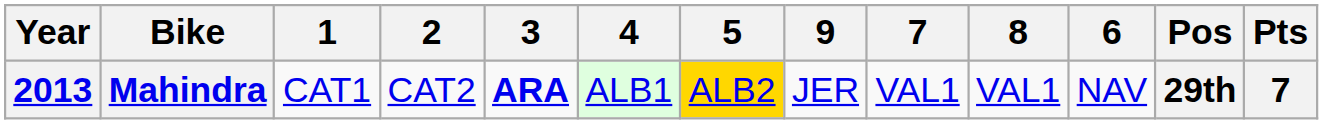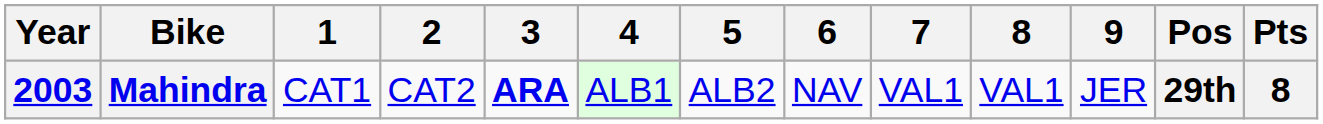columns swapped: 6 <-> 9
Mahindra | Year: 2013 -> 2003
Mahindra | 5: gold background -> no background
Mahindra | Pts: 7 -> 8
